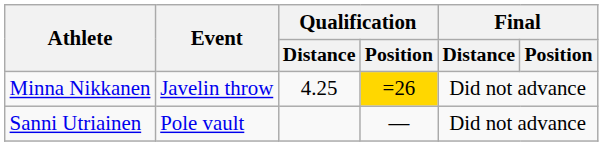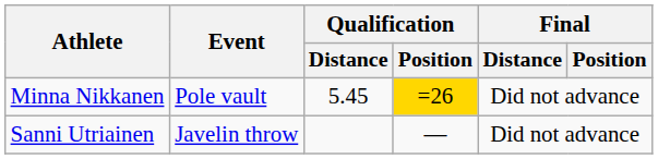Minna Nikkanen | Event: Javelin throw -> Pole vault
Minna Nikkanen | Qualification / Distance: 4.25 -> 5.45
Sanni Utriainen | Event: Pole vault -> Javelin throw
